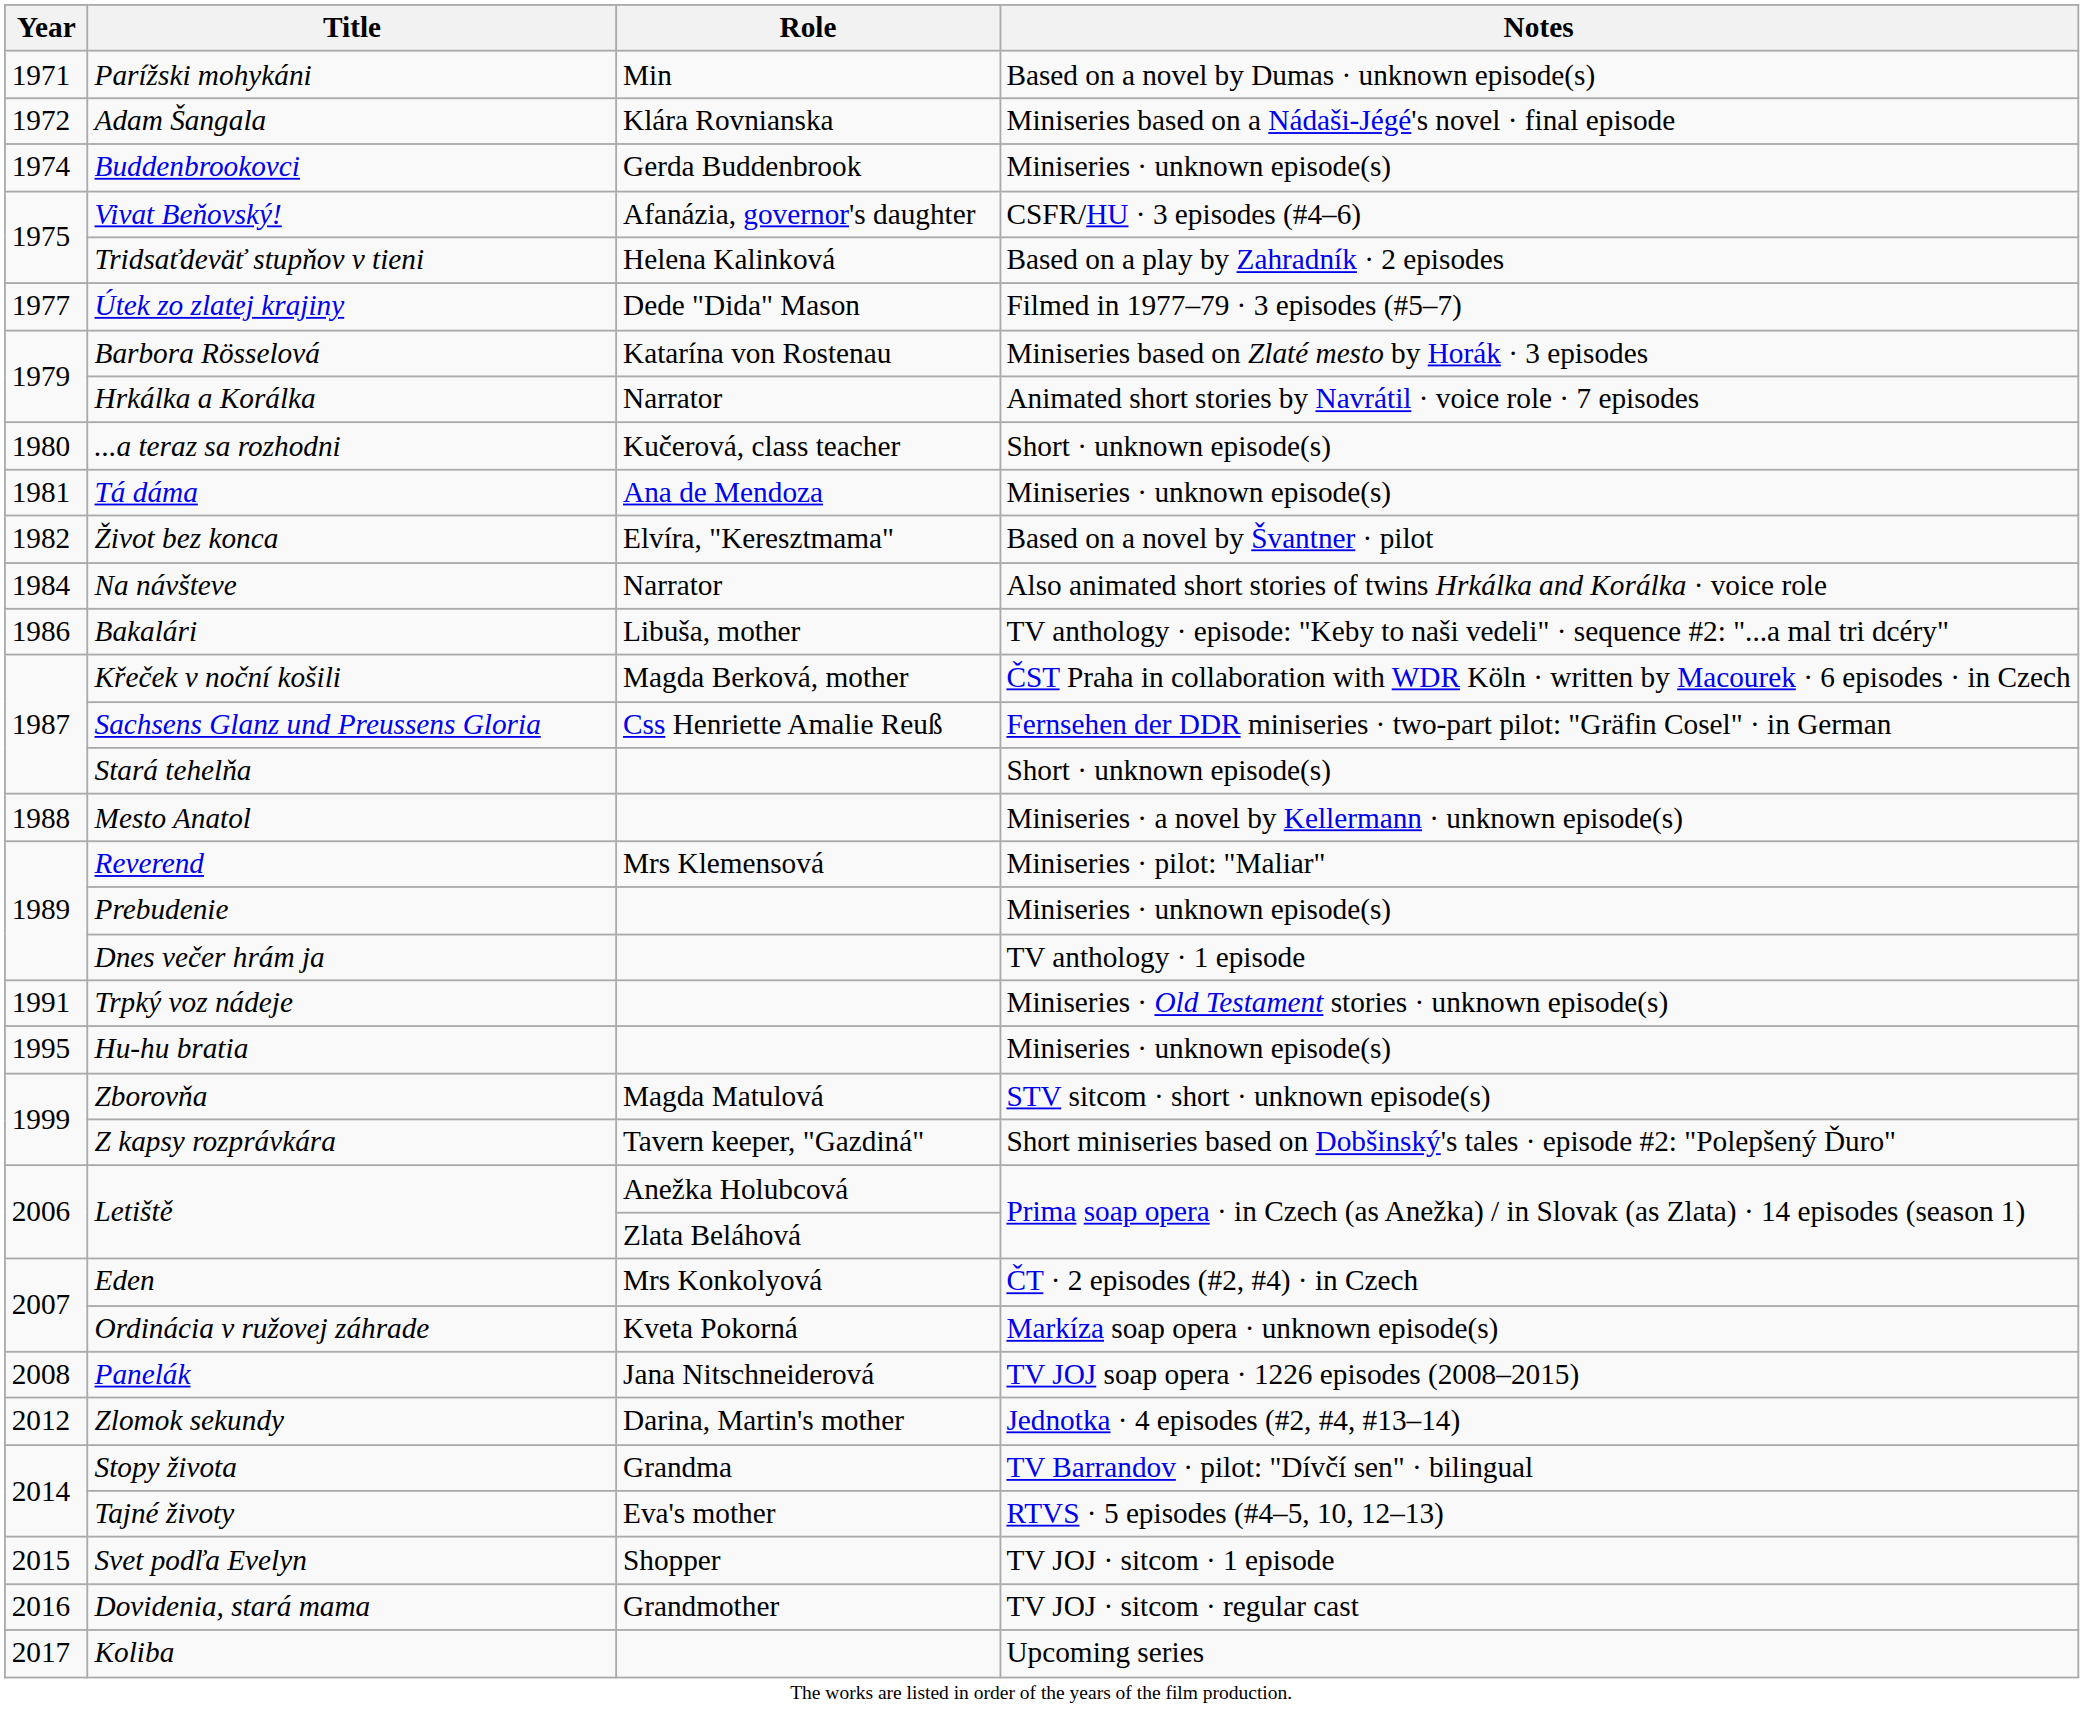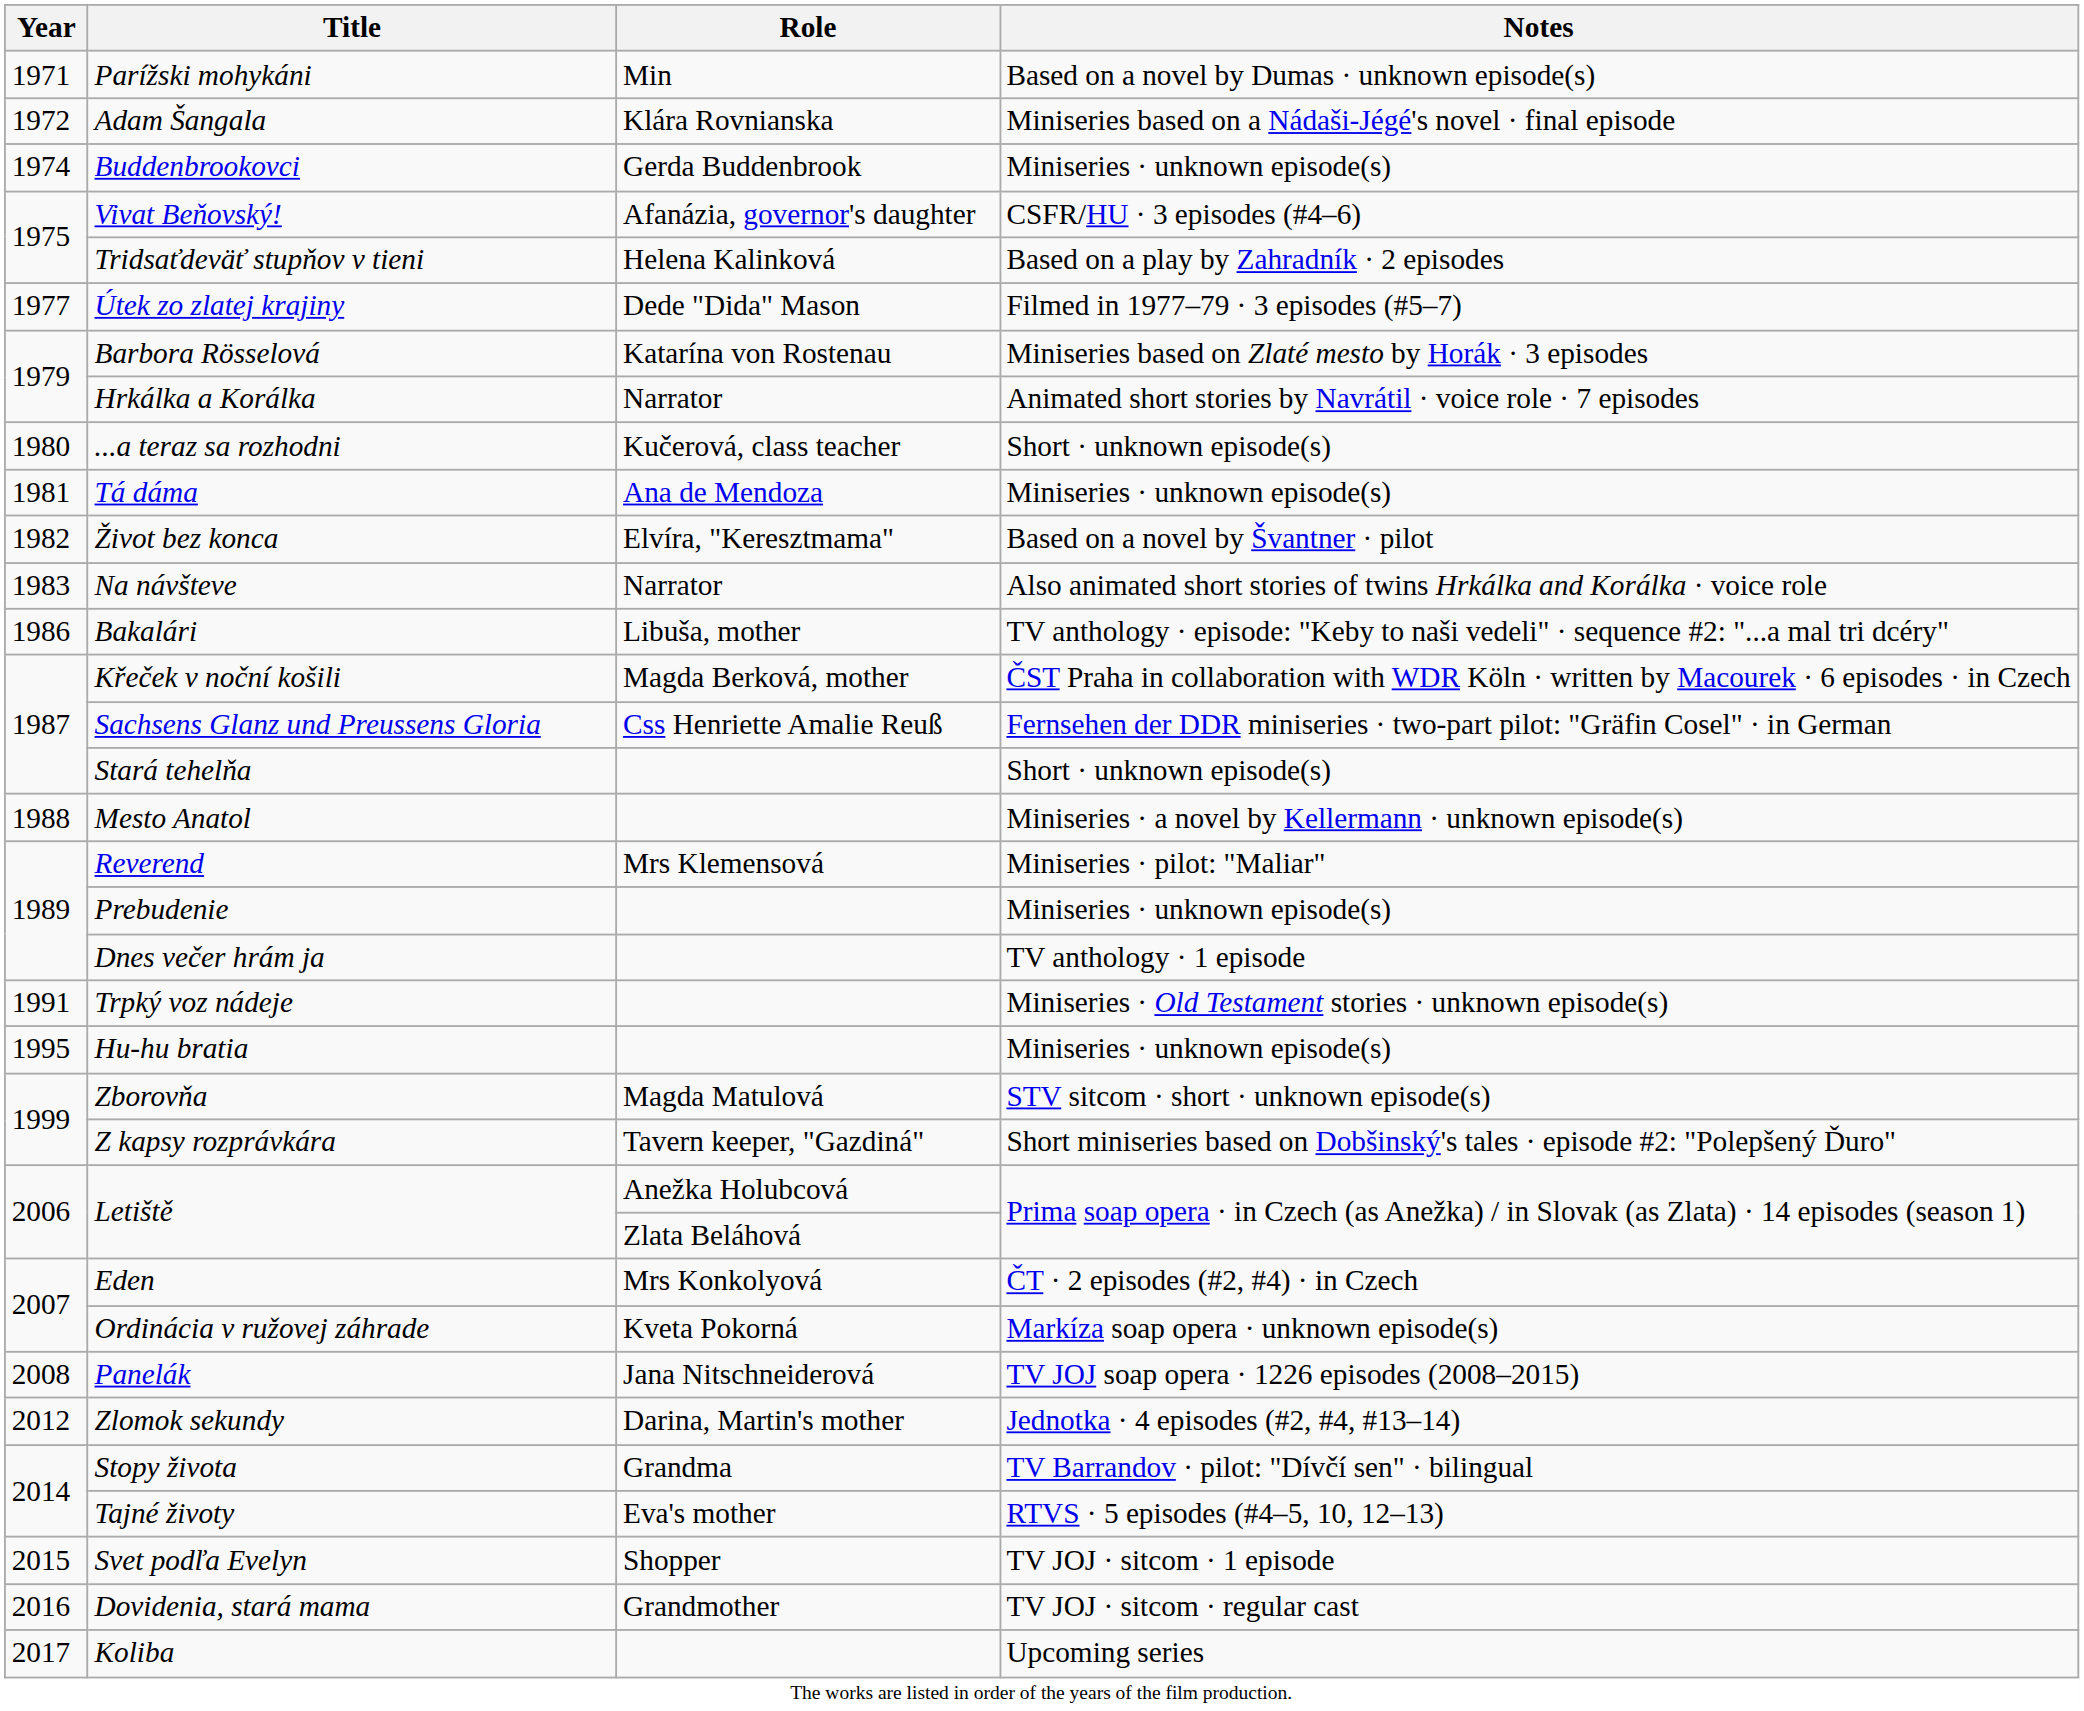Na návšteve | Year: 1984 -> 1983
